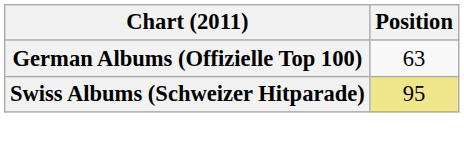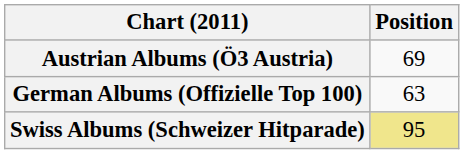+ row: Austrian Albums (Ö3 Austria) | 69
